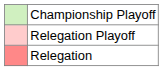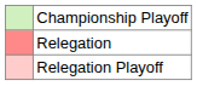rows swapped: Relegation Playoff <-> Relegation
